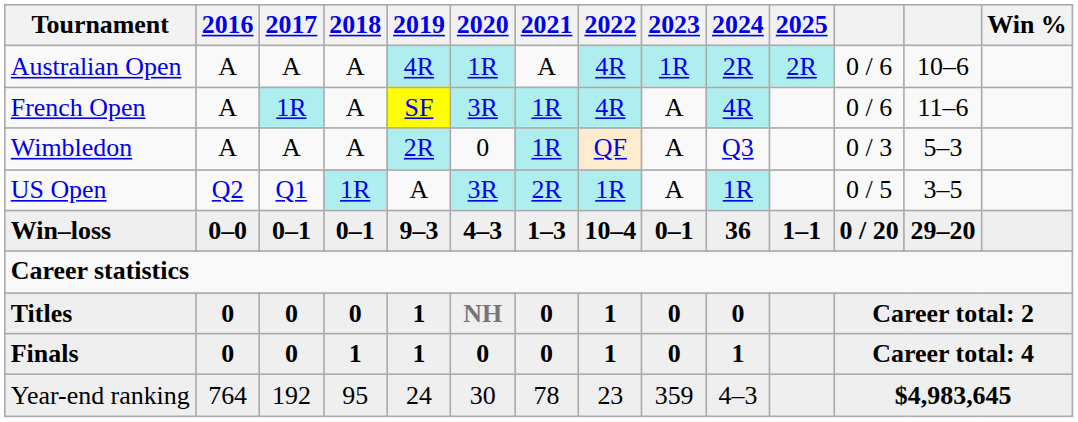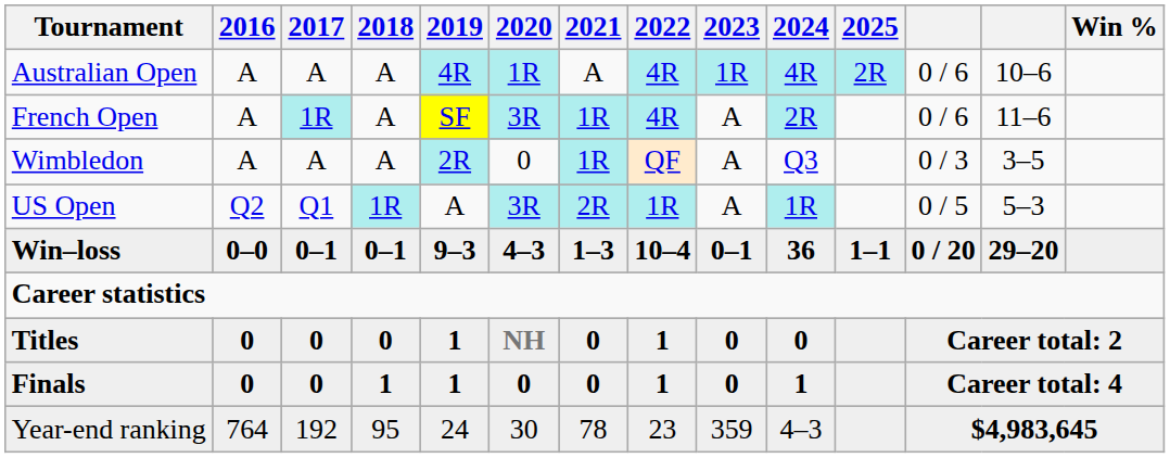Australian Open | 2024: 2R -> 4R
French Open | 2024: 4R -> 2R
Wimbledon | column 13: 5–3 -> 3–5
US Open | column 13: 3–5 -> 5–3
